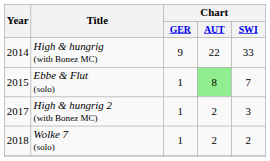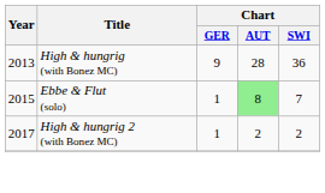High & hungrig (with Bonez MC) | Year: 2014 -> 2013
High & hungrig (with Bonez MC) | Chart / AUT: 22 -> 28
High & hungrig (with Bonez MC) | Chart / SWI: 33 -> 36
High & hungrig 2 (with Bonez MC) | Chart / SWI: 3 -> 2
- row: 2018 | Wolke 7 (solo) | 1 | 2 | 2
